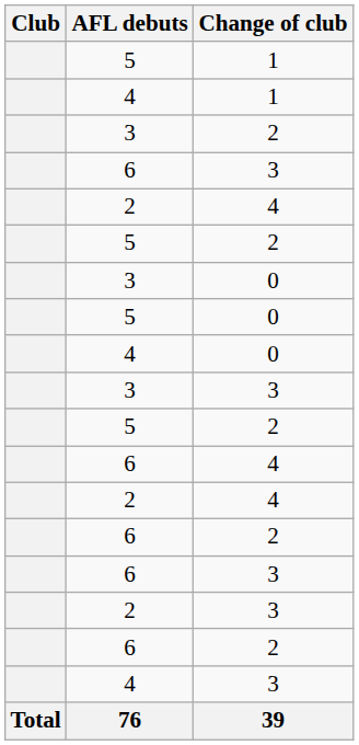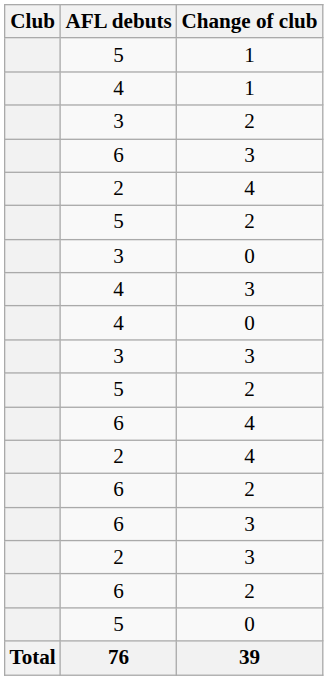rows swapped: 5 / 0 <-> 4 / 3
